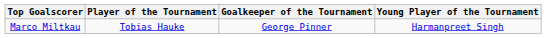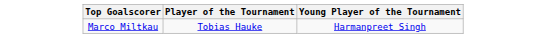- column: Goalkeeper of the Tournament | George Pinner
